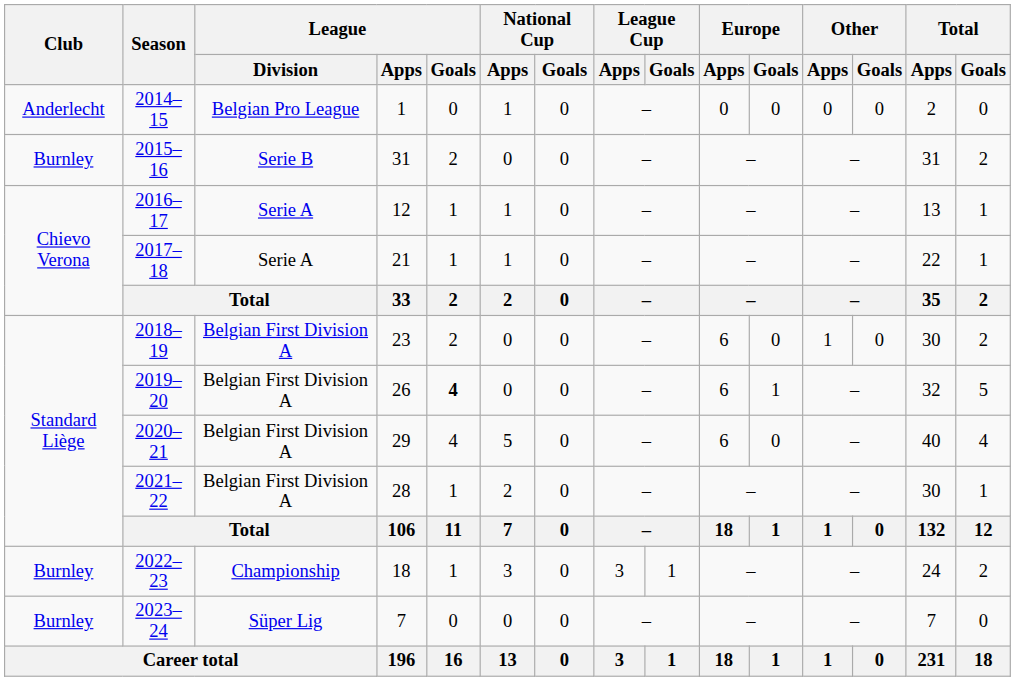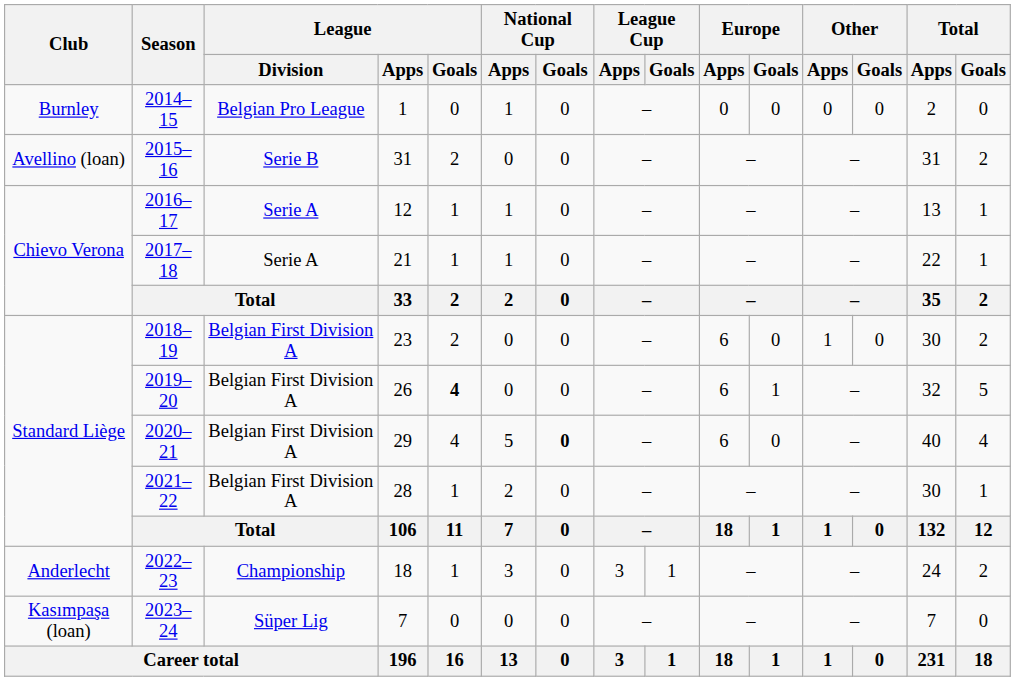2014–15 | Club: Anderlecht -> Burnley
2015–16 | Club: Burnley -> Avellino (loan)
2020–21 | National Cup / Goals: normal -> bold
2022–23 | Club: Burnley -> Anderlecht
2023–24 | Club: Burnley -> Kasımpaşa (loan)
